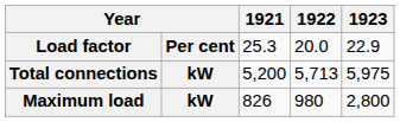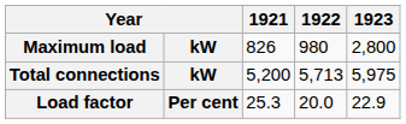rows swapped: Maximum load <-> Load factor
